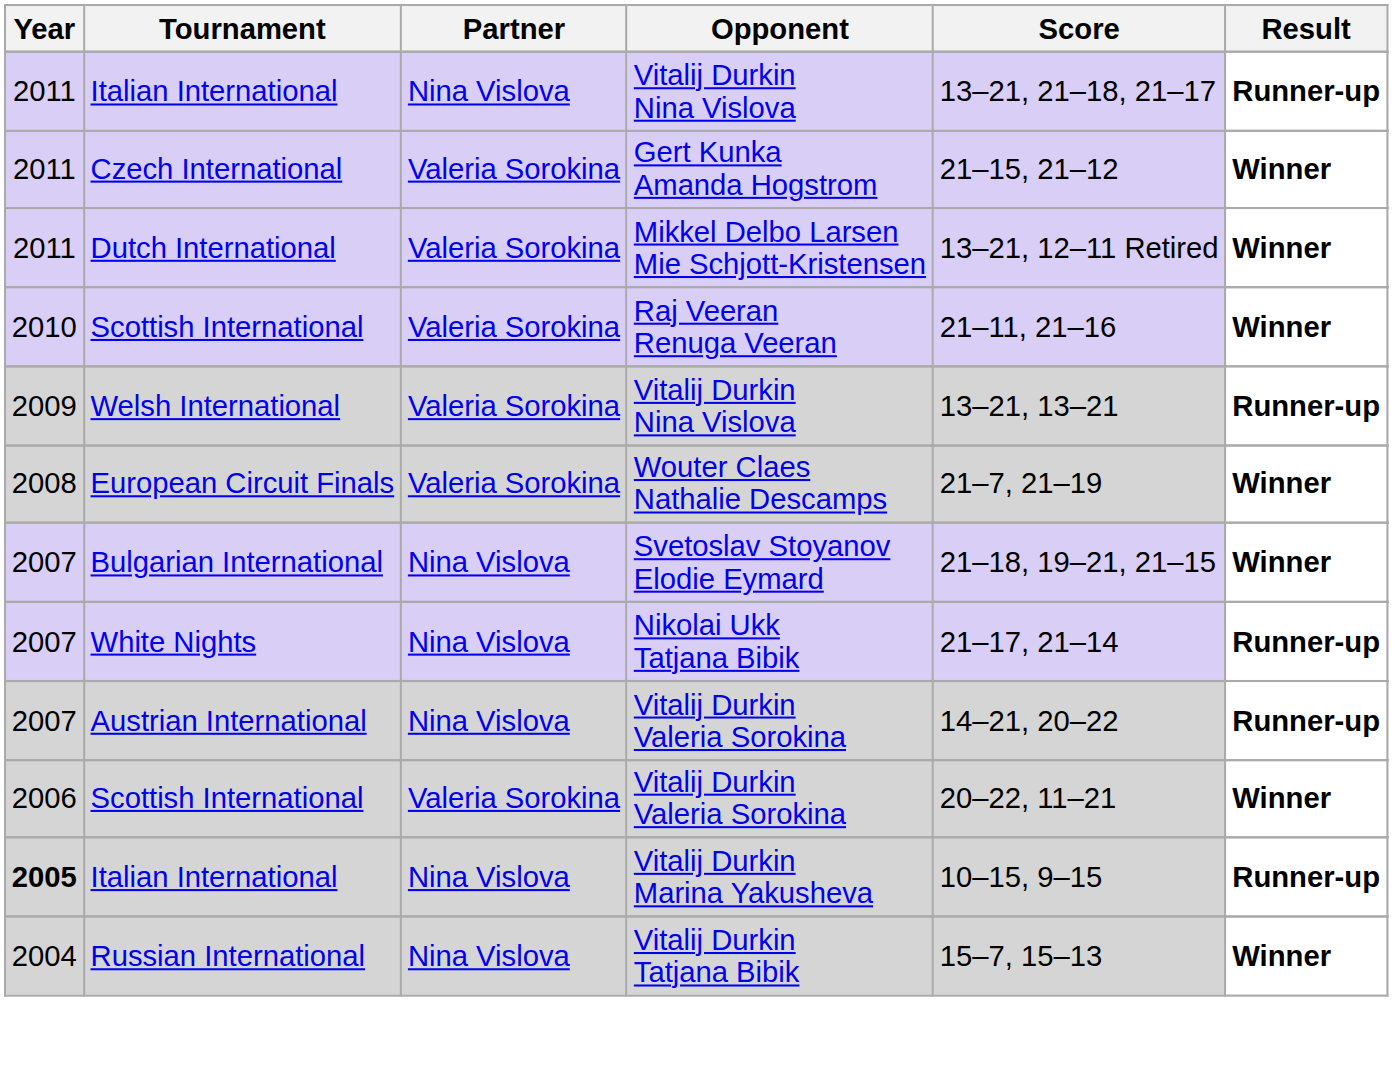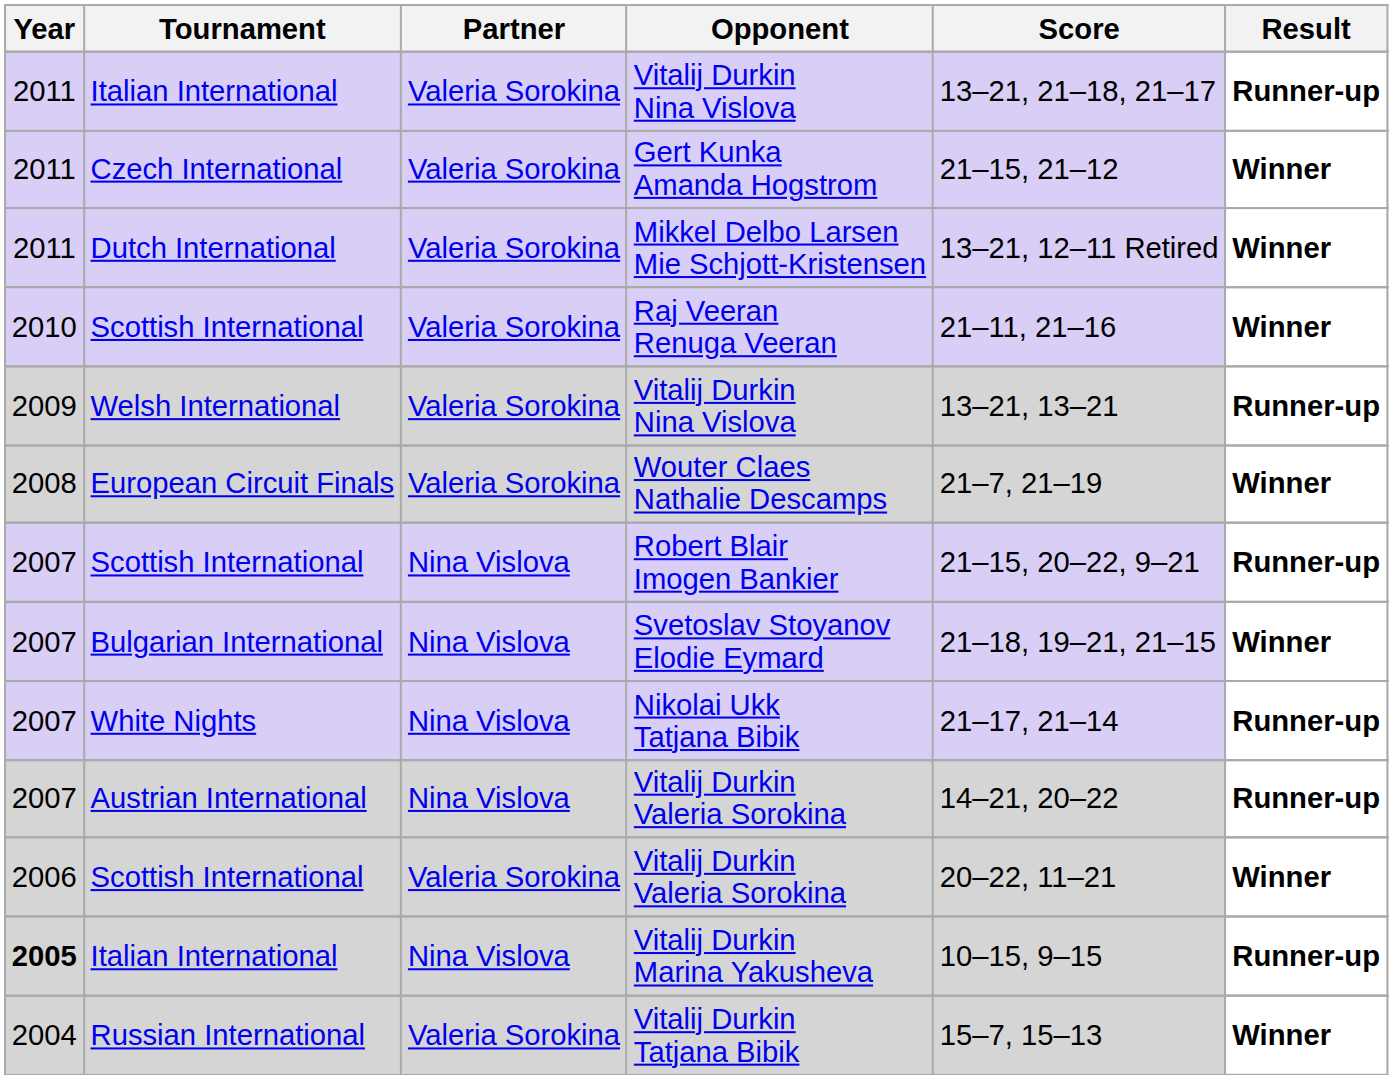Italian International / Vitalij Durkin Nina Vislova | Partner: Nina Vislova -> Valeria Sorokina
+ row: 2007 | Scottish International | Nina Vislova | Robert Blair Imogen Bankier | 21–15, 20–22, 9–21 | Runner-up
Vitalij Durkin Tatjana Bibik | Partner: Nina Vislova -> Valeria Sorokina
